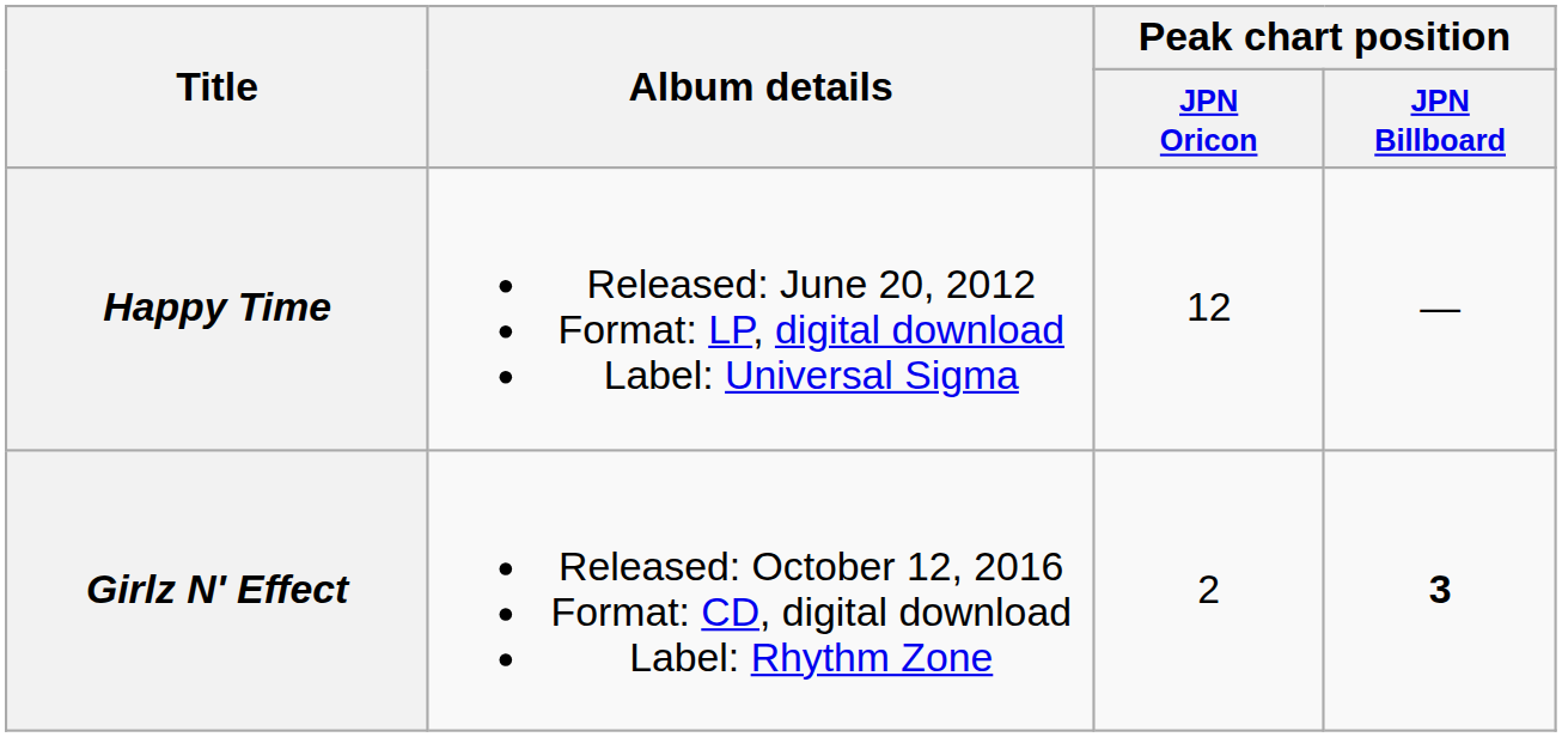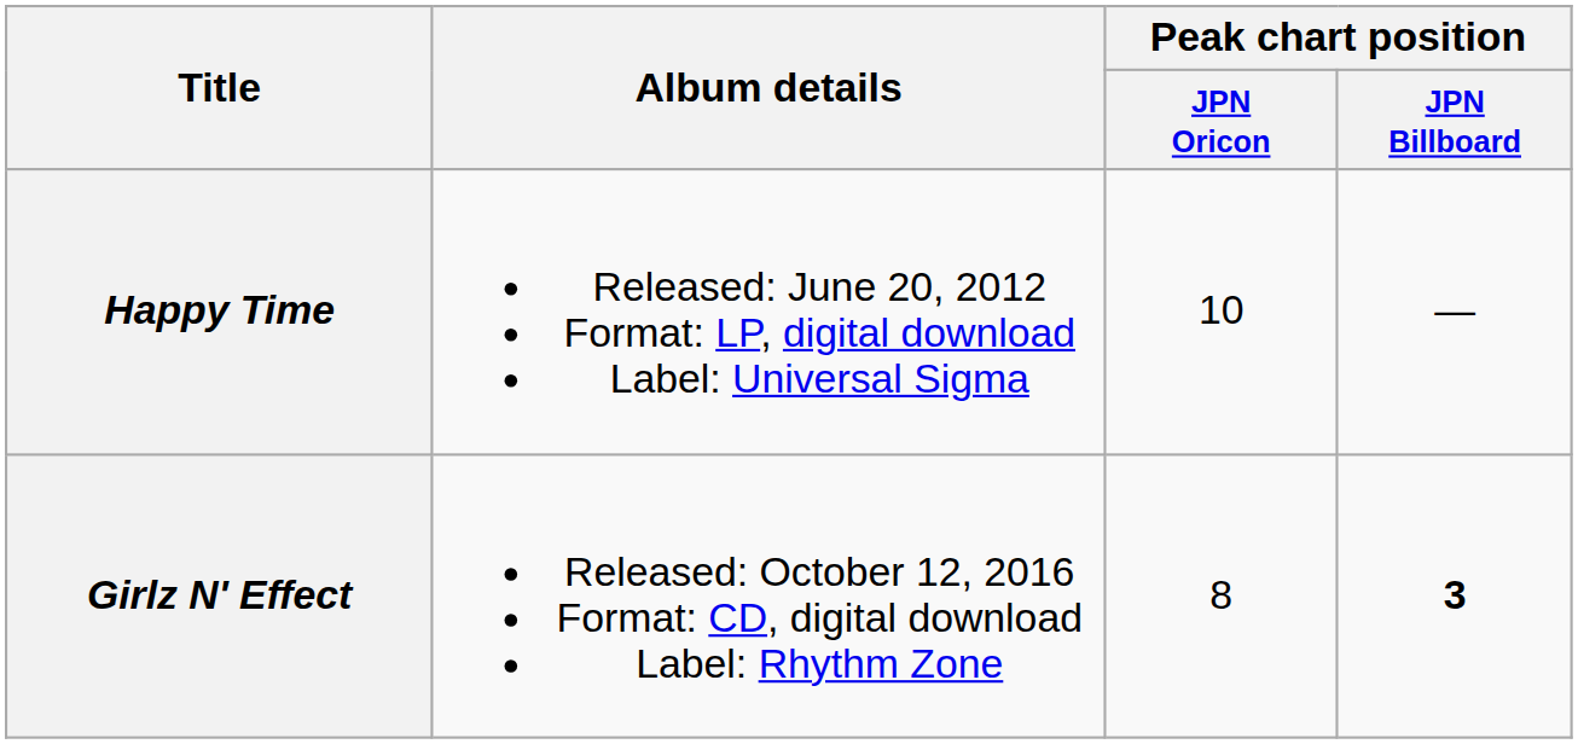Happy Time | Peak chart position / JPN Oricon: 12 -> 10
Girlz N' Effect | Peak chart position / JPN Oricon: 2 -> 8
